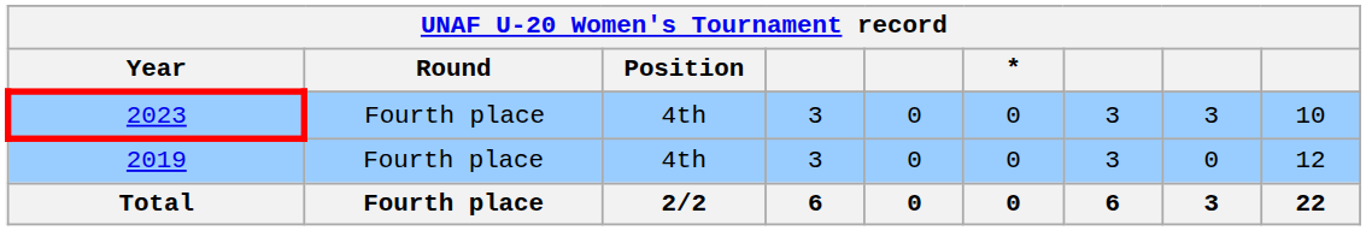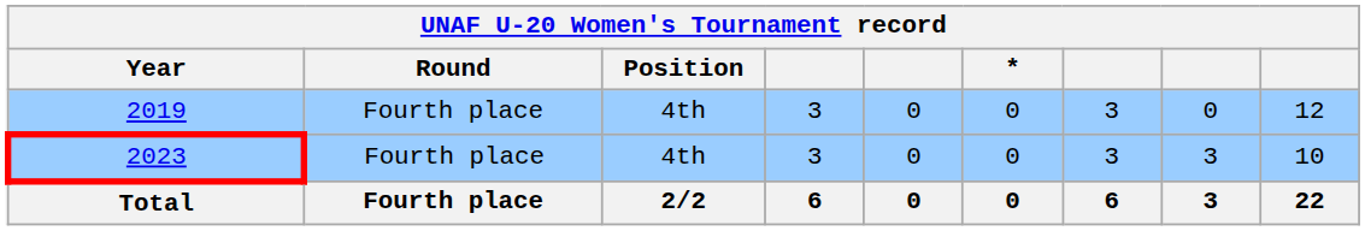rows swapped: 2019 <-> 2023
